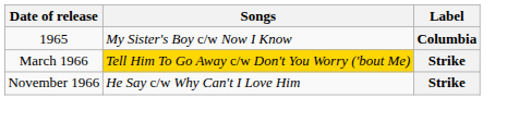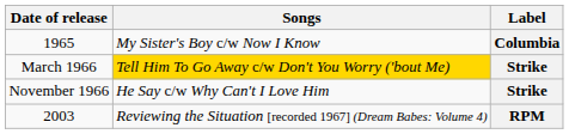+ row: 2003 | Reviewing the Situation [recorded 1967] (Dream Babes: Volume 4) | RPM
